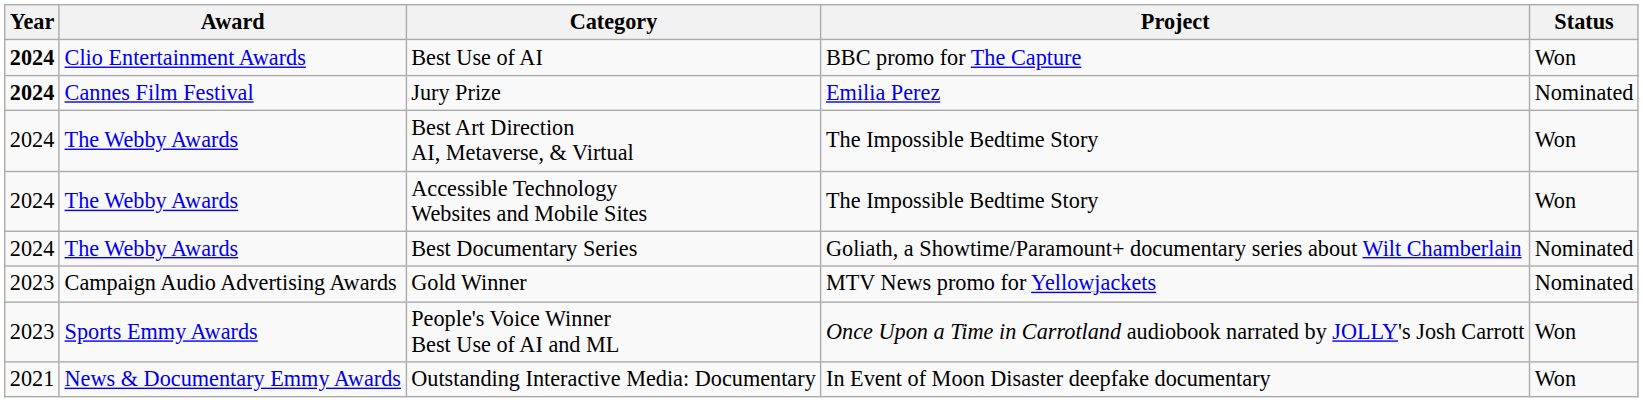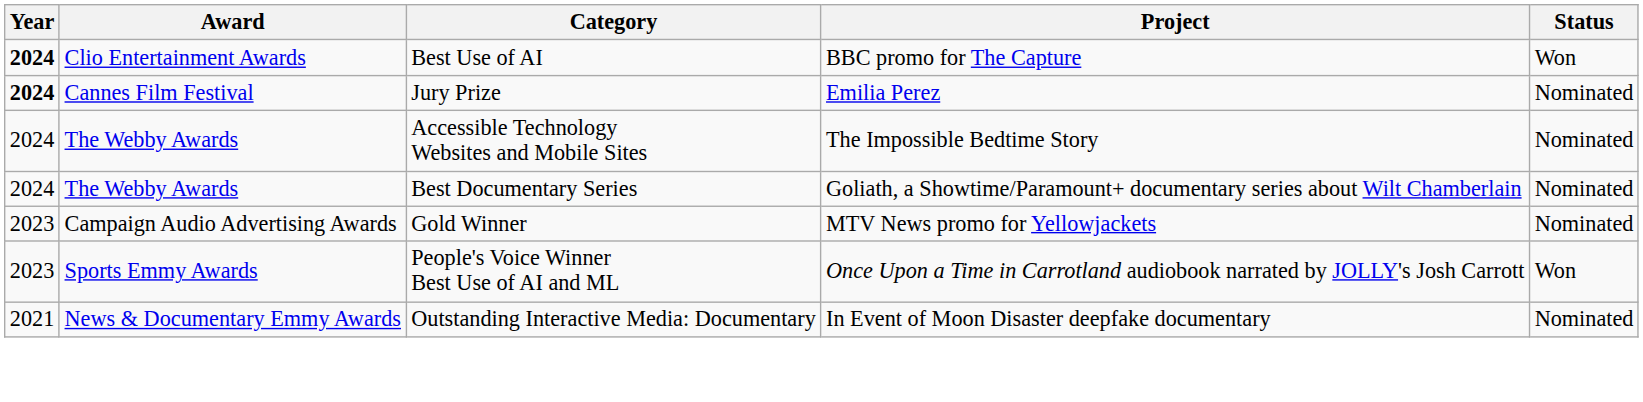- row: 2024 | The Webby Awards | Best Art Direction AI, Metaverse, & Virtual | The Impossible Bedtime Story | Won
Accessible Technology Websites and Mobile Sites | Status: Won -> Nominated
Outstanding Interactive Media: Documentary | Status: Won -> Nominated
